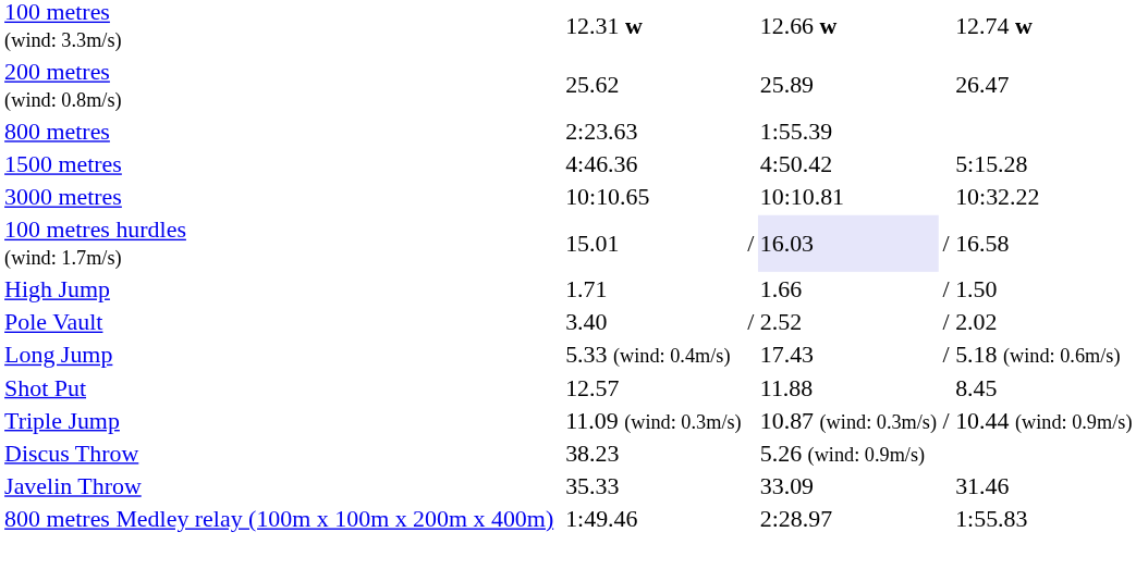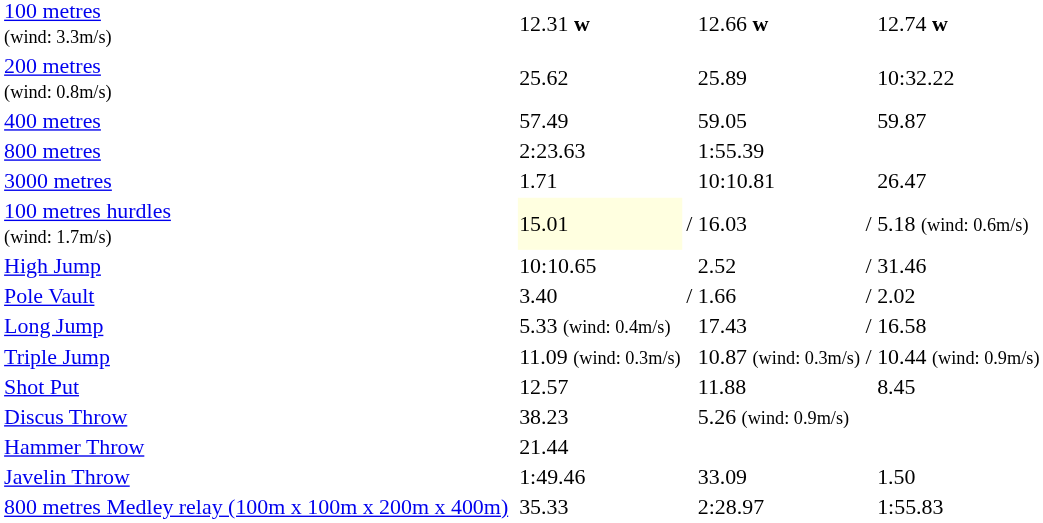200 metres (wind: 0.8m/s) | column 7: 26.47 -> 10:32.22
+ row: 400 metres | 57.49 | 59.05 | 59.87
- row: 1500 metres | 4:46.36 | 4:50.42 | 5:15.28
3000 metres | column 3: 10:10.65 -> 1.71
3000 metres | column 7: 10:32.22 -> 26.47
100 metres hurdles (wind: 1.7m/s) | column 3: no background -> lightyellow background
100 metres hurdles (wind: 1.7m/s) | column 5: lavender background -> no background
100 metres hurdles (wind: 1.7m/s) | column 7: 16.58 -> 5.18 (wind: 0.6m/s)
High Jump | column 3: 1.71 -> 10:10.65
High Jump | column 5: 1.66 -> 2.52
High Jump | column 7: 1.50 -> 31.46
Pole Vault | column 5: 2.52 -> 1.66
Long Jump | column 7: 5.18 (wind: 0.6m/s) -> 16.58
rows swapped: Triple Jump <-> Shot Put
+ row: Hammer Throw | 21.44
Javelin Throw | column 3: 35.33 -> 1:49.46
Javelin Throw | column 7: 31.46 -> 1.50
800 metres Medley relay (100m x 100m x 200m x 400m) | column 3: 1:49.46 -> 35.33
